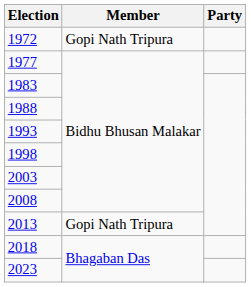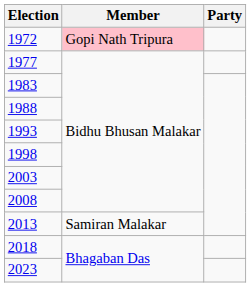1972 | Member: no background -> pink background
2013 | Member: Gopi Nath Tripura -> Samiran Malakar
